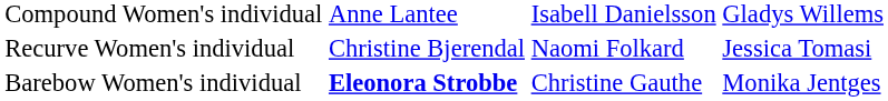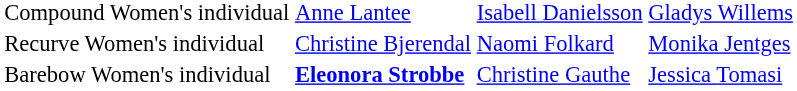Recurve Women's individual | column 4: Jessica Tomasi -> Monika Jentges
Barebow Women's individual | column 4: Monika Jentges -> Jessica Tomasi
